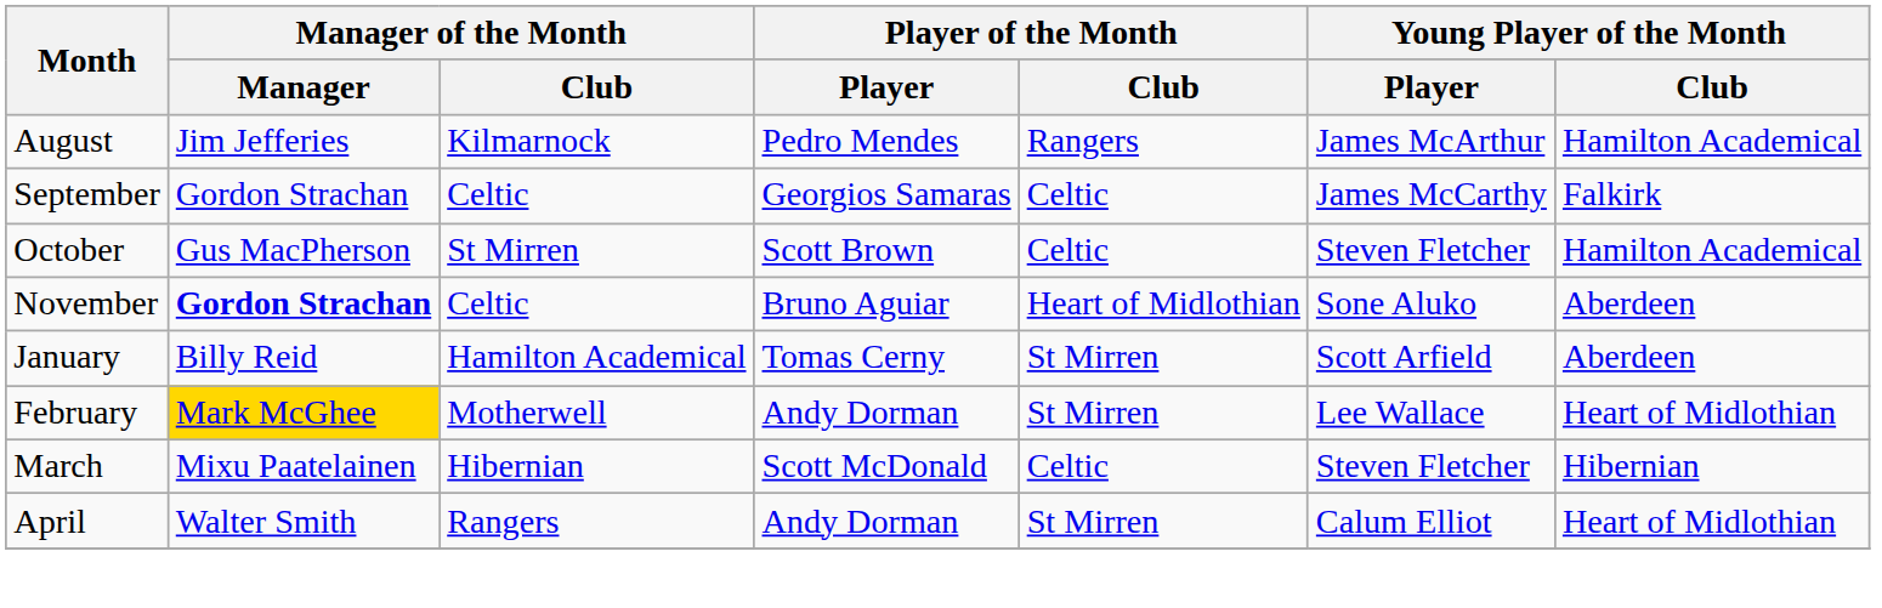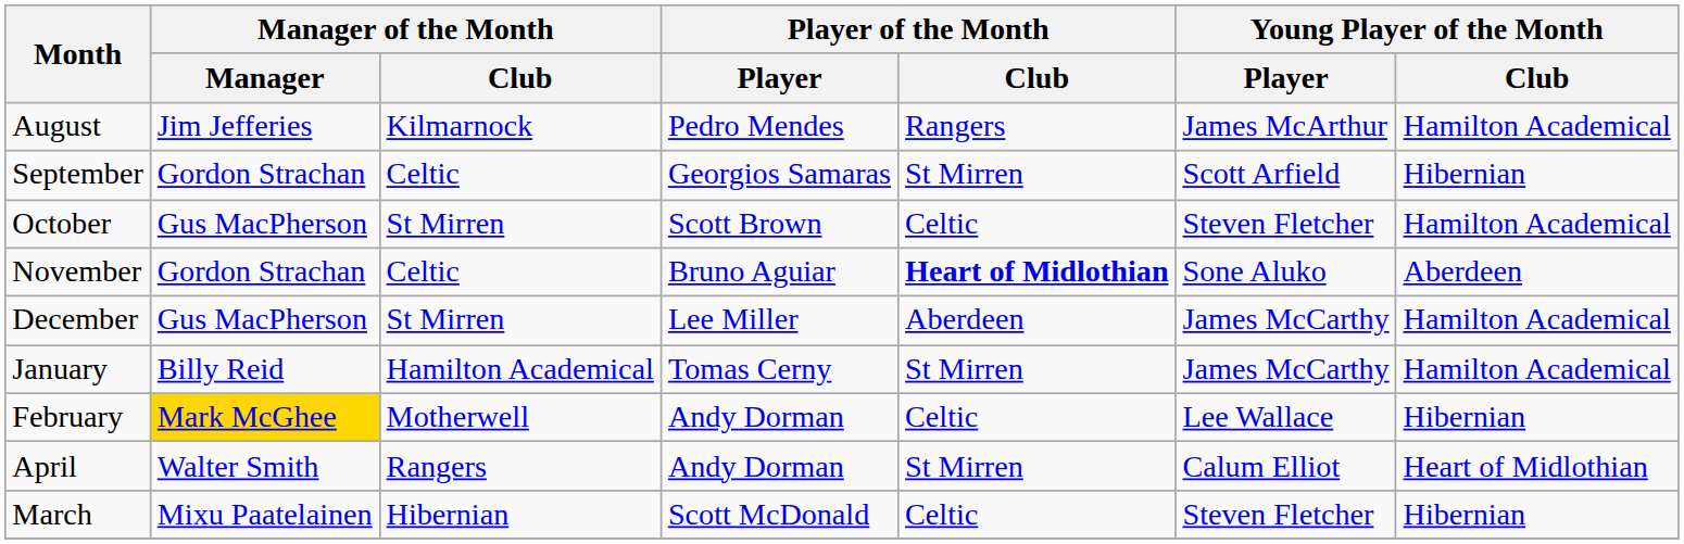September | Player of the Month / Club: Celtic -> St Mirren
September | Young Player of the Month / Player: James McCarthy -> Scott Arfield
September | Young Player of the Month / Club: Falkirk -> Hibernian
November | Manager of the Month / Manager: bold -> normal
November | Player of the Month / Club: normal -> bold
+ row: December | Gus MacPherson | St Mirren | Lee Miller | Aberdeen | James McCarthy | Hamilton Academical
January | Young Player of the Month / Player: Scott Arfield -> James McCarthy
January | Young Player of the Month / Club: Aberdeen -> Hamilton Academical
February | Player of the Month / Club: St Mirren -> Celtic
February | Young Player of the Month / Club: Heart of Midlothian -> Hibernian
rows swapped: March <-> April
